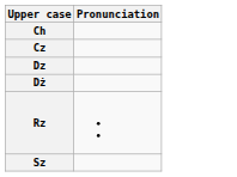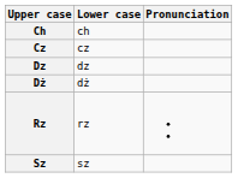+ column: Lower case | ch | cz | dz | dż | rz | sz
